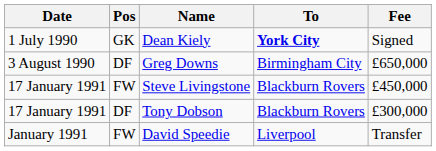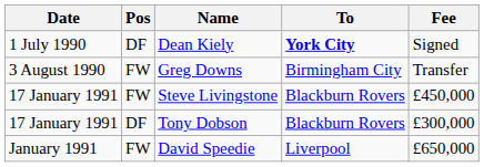Dean Kiely | Pos: GK -> DF
Greg Downs | Pos: DF -> FW
Greg Downs | Fee: £650,000 -> Transfer
David Speedie | Fee: Transfer -> £650,000
